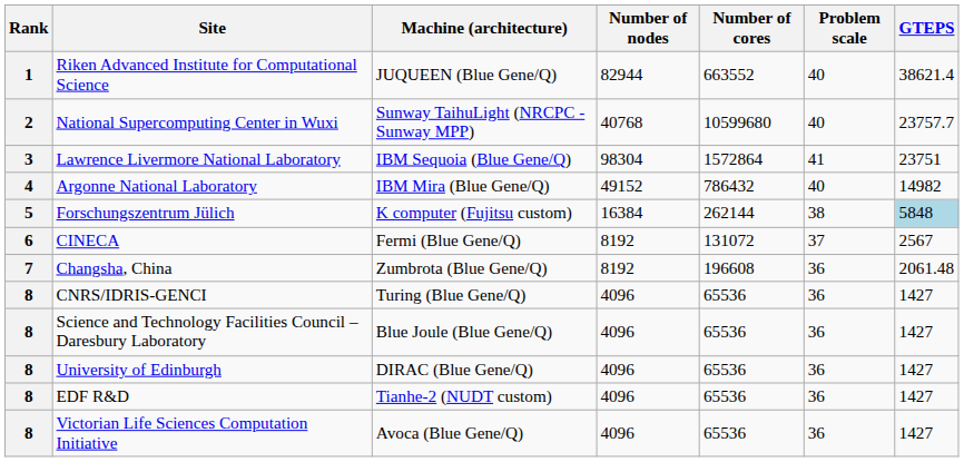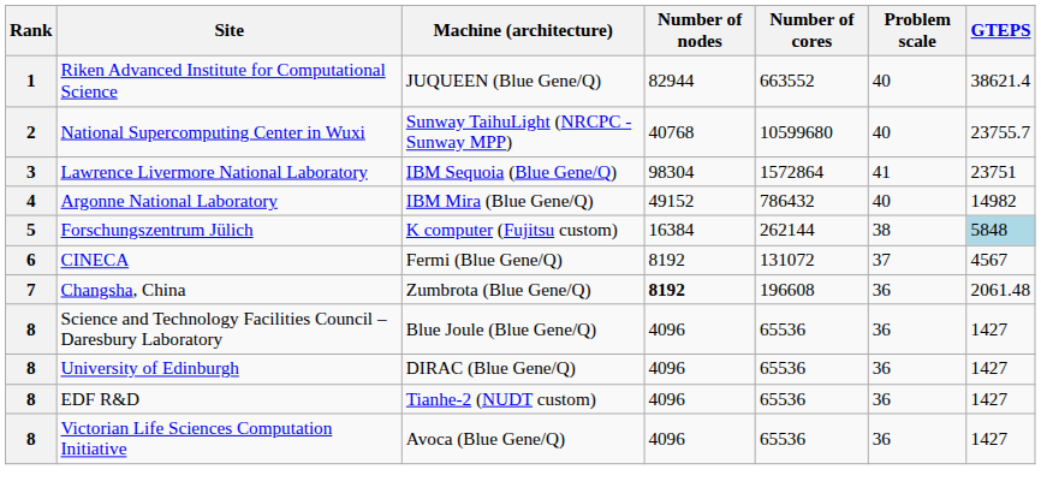National Supercomputing Center in Wuxi | GTEPS: 23757.7 -> 23755.7
CINECA | GTEPS: 2567 -> 4567
Changsha, China | Number of nodes: normal -> bold
- row: 8 | CNRS/IDRIS-GENCI | Turing (Blue Gene/Q) | 4096 | 65536 | 36 | 1427
